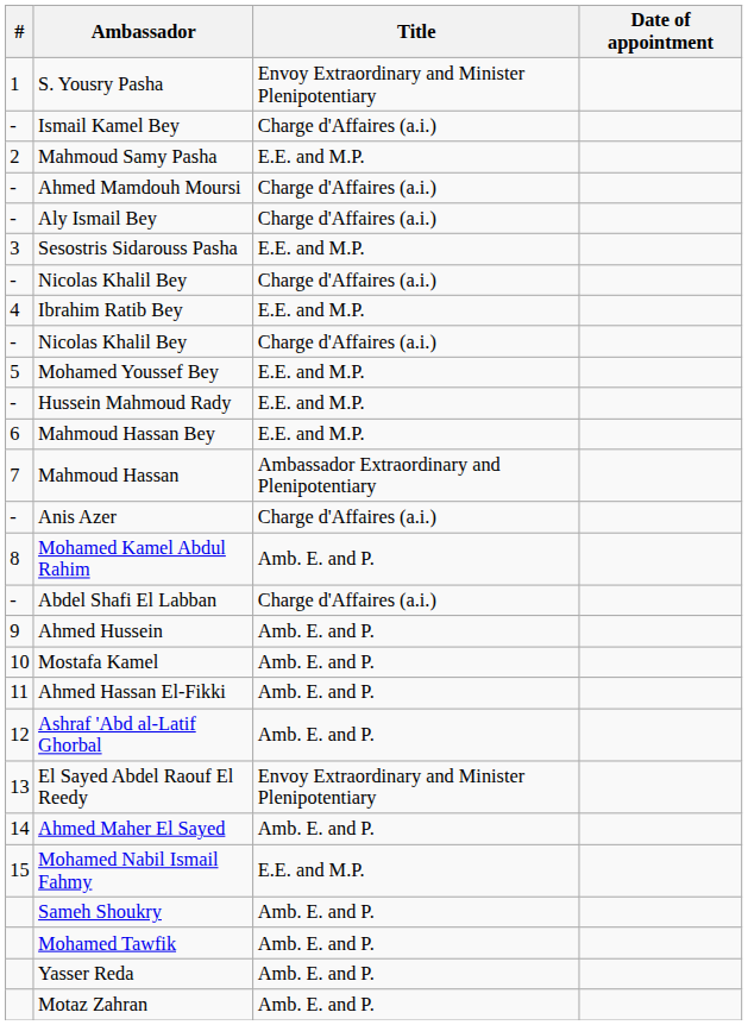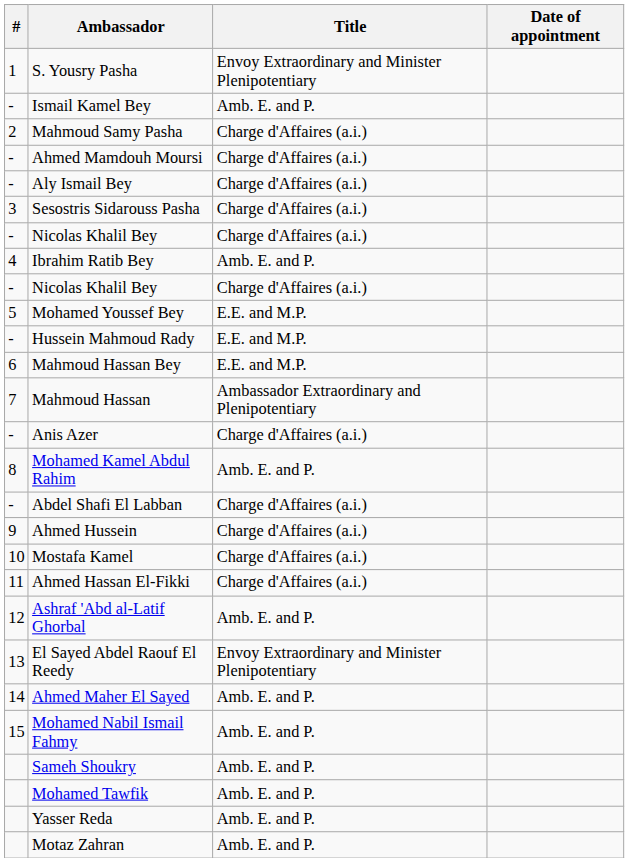Ismail Kamel Bey | Title: Charge d'Affaires (a.i.) -> Amb. E. and P.
Mahmoud Samy Pasha | Title: E.E. and M.P. -> Charge d'Affaires (a.i.)
Sesostris Sidarouss Pasha | Title: E.E. and M.P. -> Charge d'Affaires (a.i.)
Ibrahim Ratib Bey | Title: E.E. and M.P. -> Amb. E. and P.
Ahmed Hussein | Title: Amb. E. and P. -> Charge d'Affaires (a.i.)
Mostafa Kamel | Title: Amb. E. and P. -> Charge d'Affaires (a.i.)
Ahmed Hassan El-Fikki | Title: Amb. E. and P. -> Charge d'Affaires (a.i.)
Mohamed Nabil Ismail Fahmy | Title: E.E. and M.P. -> Amb. E. and P.
